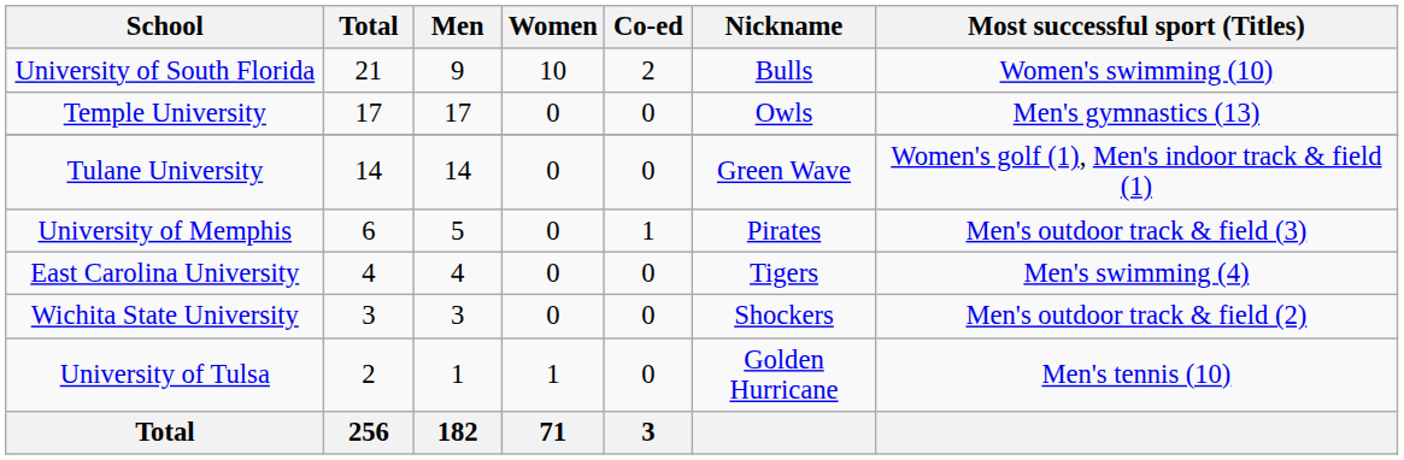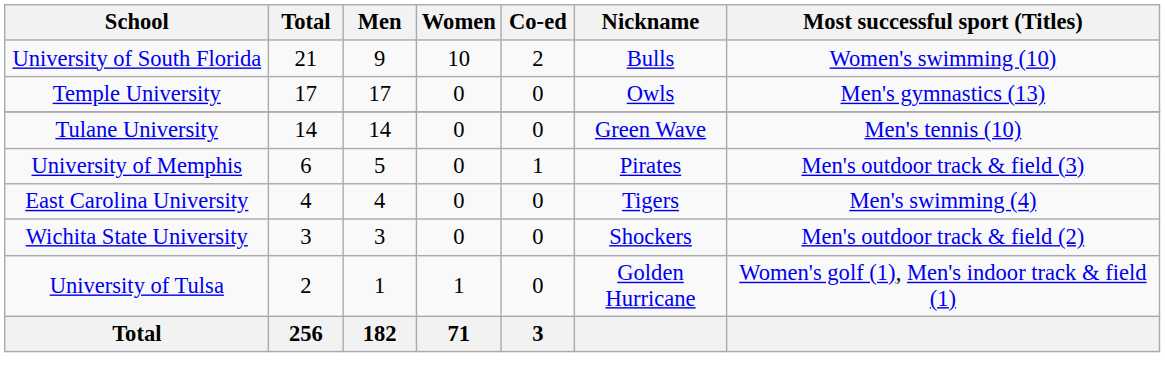Tulane University | Most successful sport (Titles): Women's golf (1), Men's indoor track & field (1) -> Men's tennis (10)
University of Tulsa | Most successful sport (Titles): Men's tennis (10) -> Women's golf (1), Men's indoor track & field (1)
